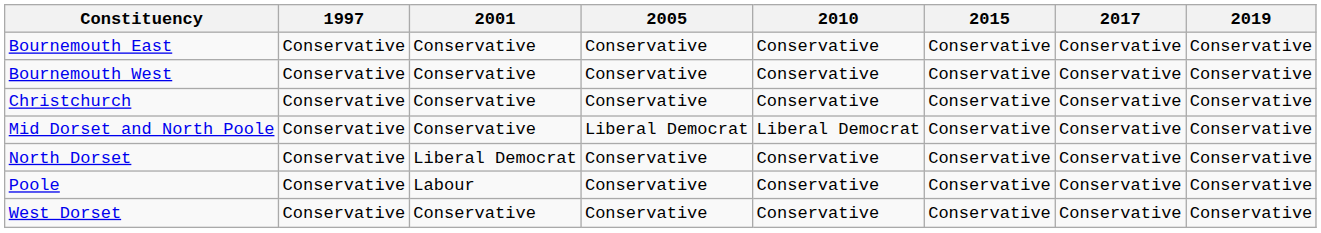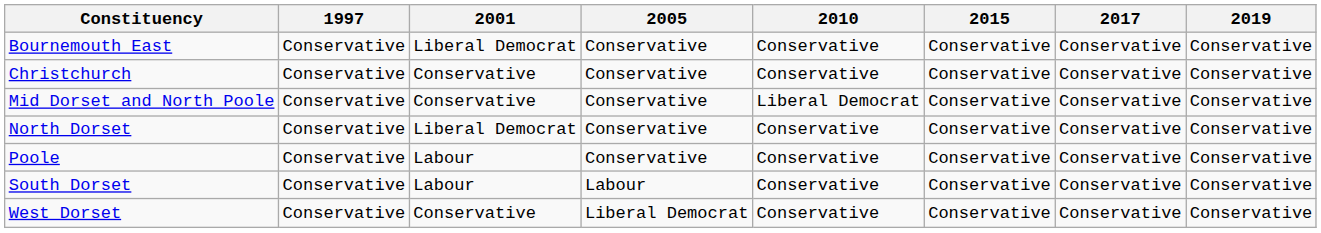Bournemouth East | 2001: Conservative -> Liberal Democrat
- row: Bournemouth West | Conservative | Conservative | Conservative | Conservative | Conservative | Conservative | Conservative
Mid Dorset and North Poole | 2005: Liberal Democrat -> Conservative
+ row: South Dorset | Conservative | Labour | Labour | Conservative | Conservative | Conservative | Conservative
West Dorset | 2005: Conservative -> Liberal Democrat
